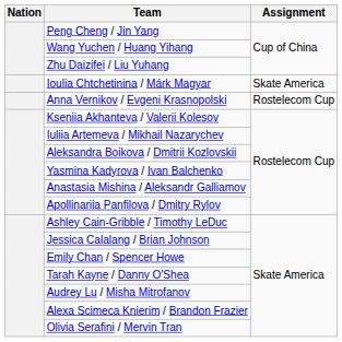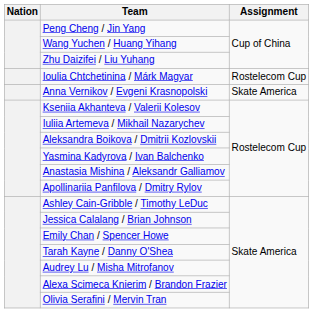Ioulia Chtchetinina / Márk Magyar | Assignment: Skate America -> Rostelecom Cup
Anna Vernikov / Evgeni Krasnopolski | Assignment: Rostelecom Cup -> Skate America
